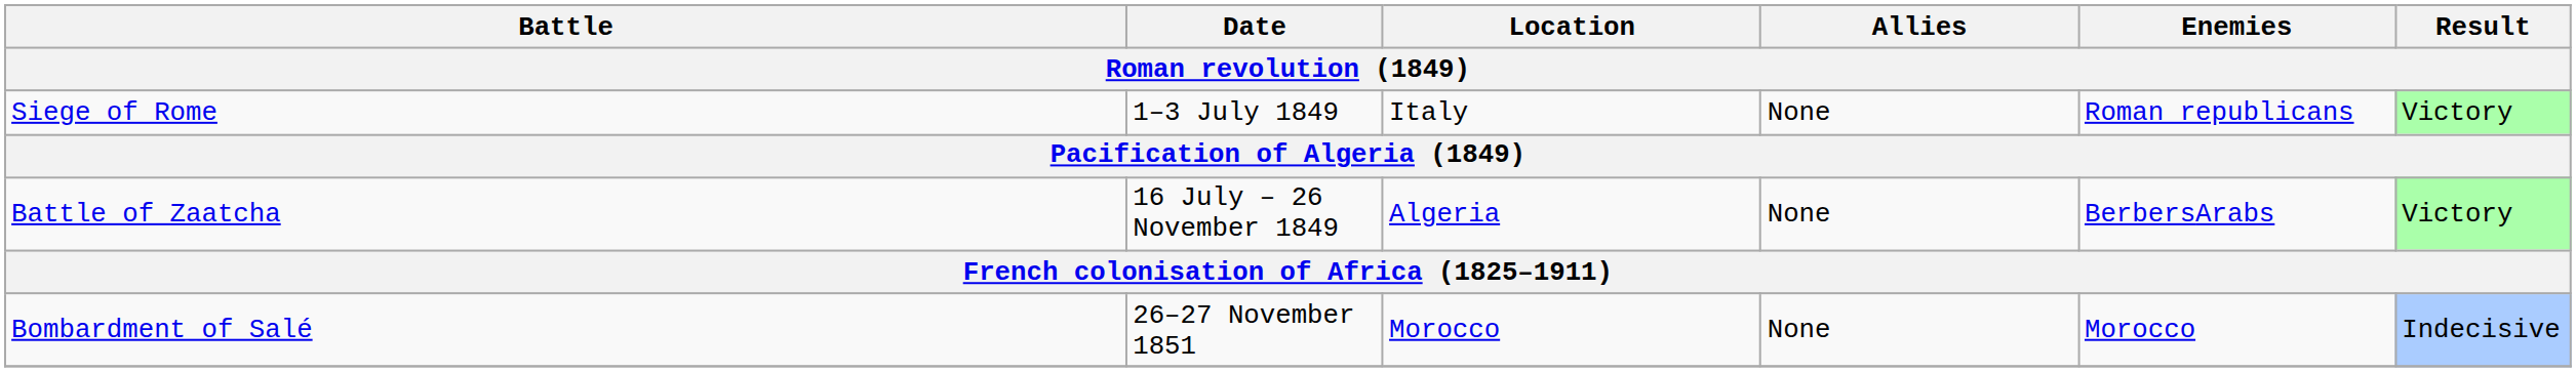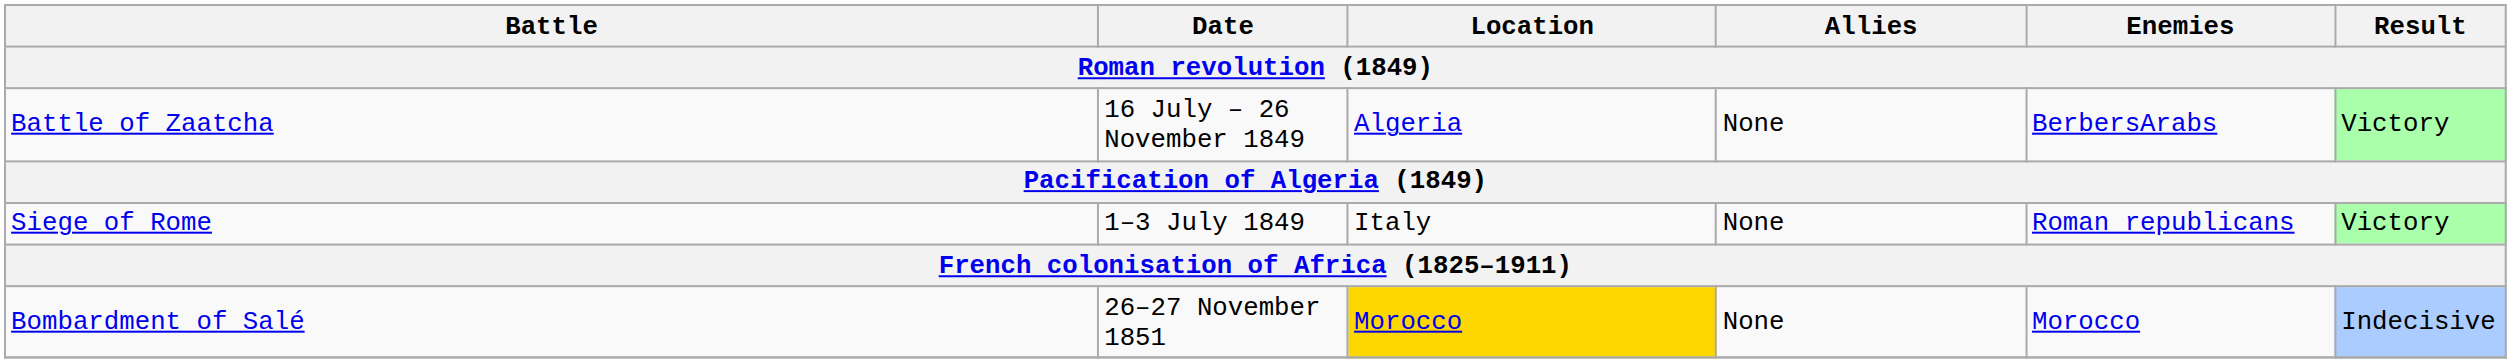rows swapped: Siege of Rome <-> Battle of Zaatcha
Bombardment of Salé | Location: no background -> gold background
